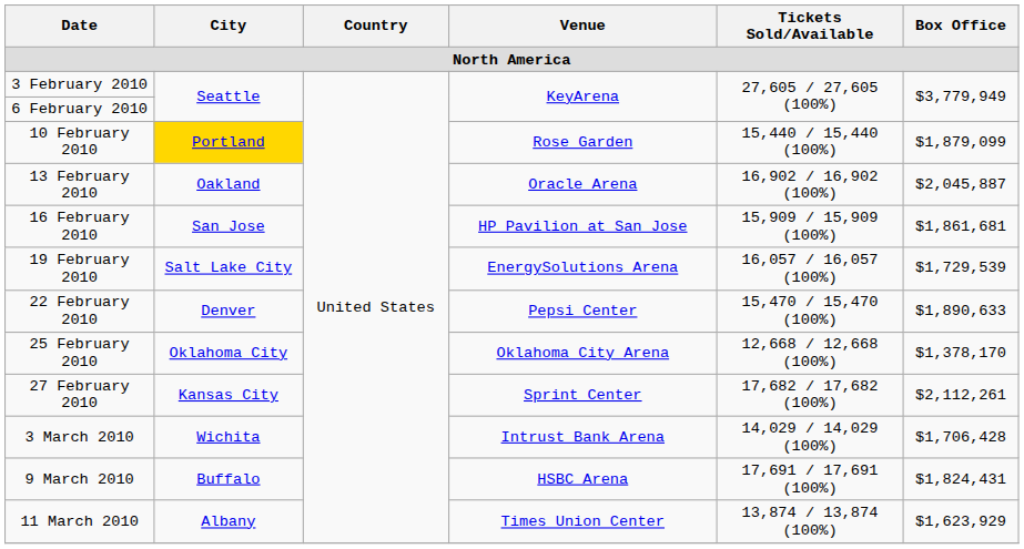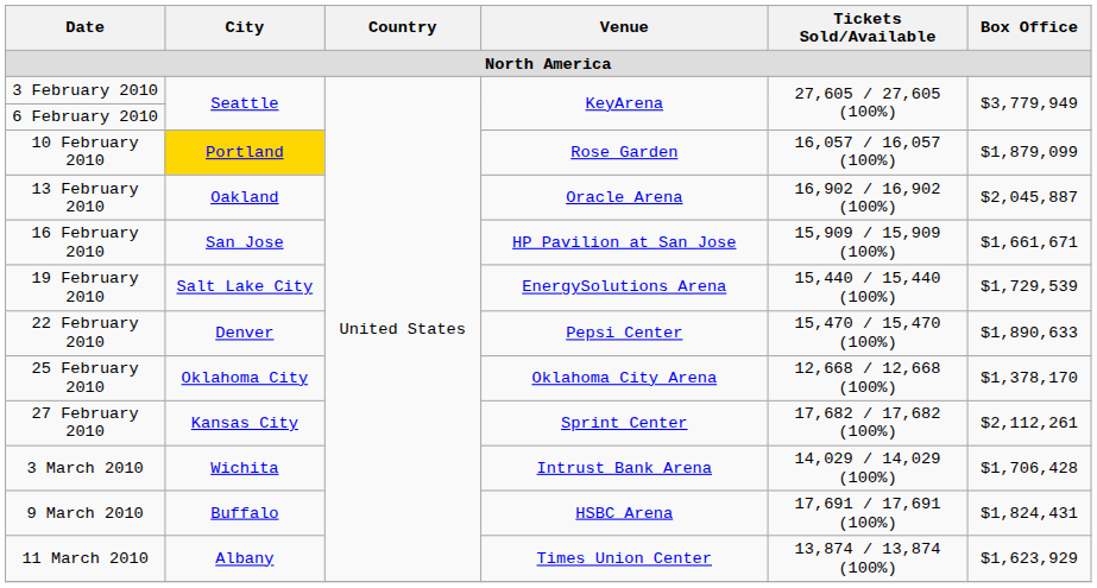10 February 2010 | Tickets Sold/Available: 15,440 / 15,440 (100%) -> 16,057 / 16,057 (100%)
16 February 2010 | Box Office: $1,861,681 -> $1,661,671
19 February 2010 | Tickets Sold/Available: 16,057 / 16,057 (100%) -> 15,440 / 15,440 (100%)
